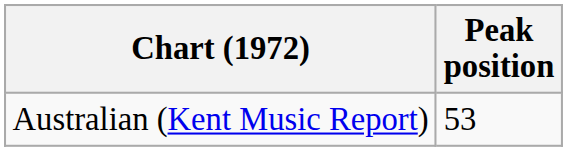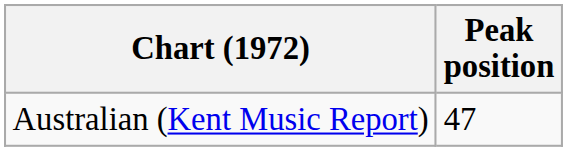Australian (Kent Music Report) | Peak position: 53 -> 47
